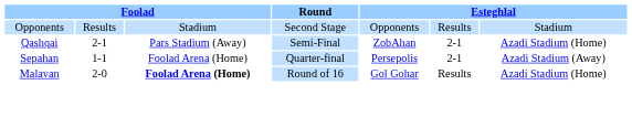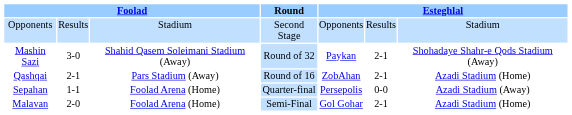+ row: Mashin Sazi | 3-0 | Shahid Qasem Soleimani Stadium (Away) | Round of 32 | Paykan | 2-1 | Shohadaye Shahr-e Qods Stadium (Away)
Qashqai | Round: Semi-Final -> Round of 16
Sepahan | column 6: 2-1 -> 0-0
Malavan | column 3: bold -> normal
Malavan | Round: Round of 16 -> Semi-Final
Malavan | column 6: Results -> 2-1
